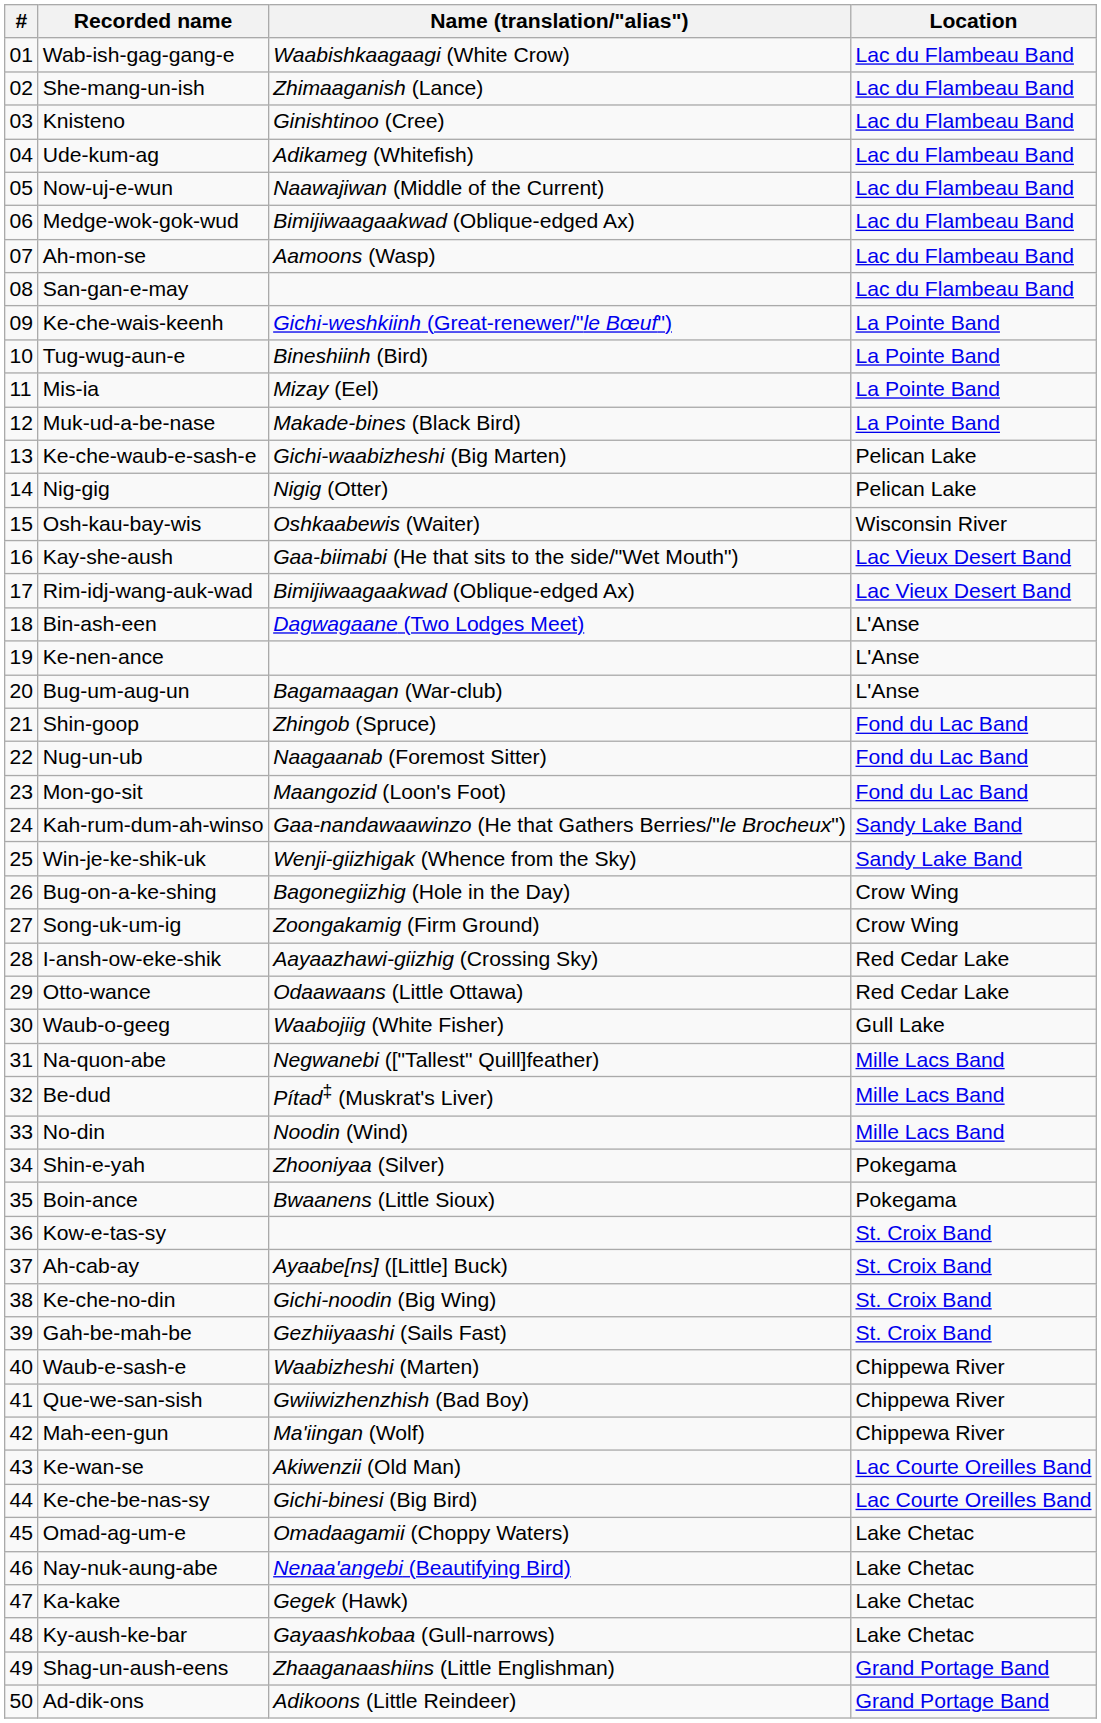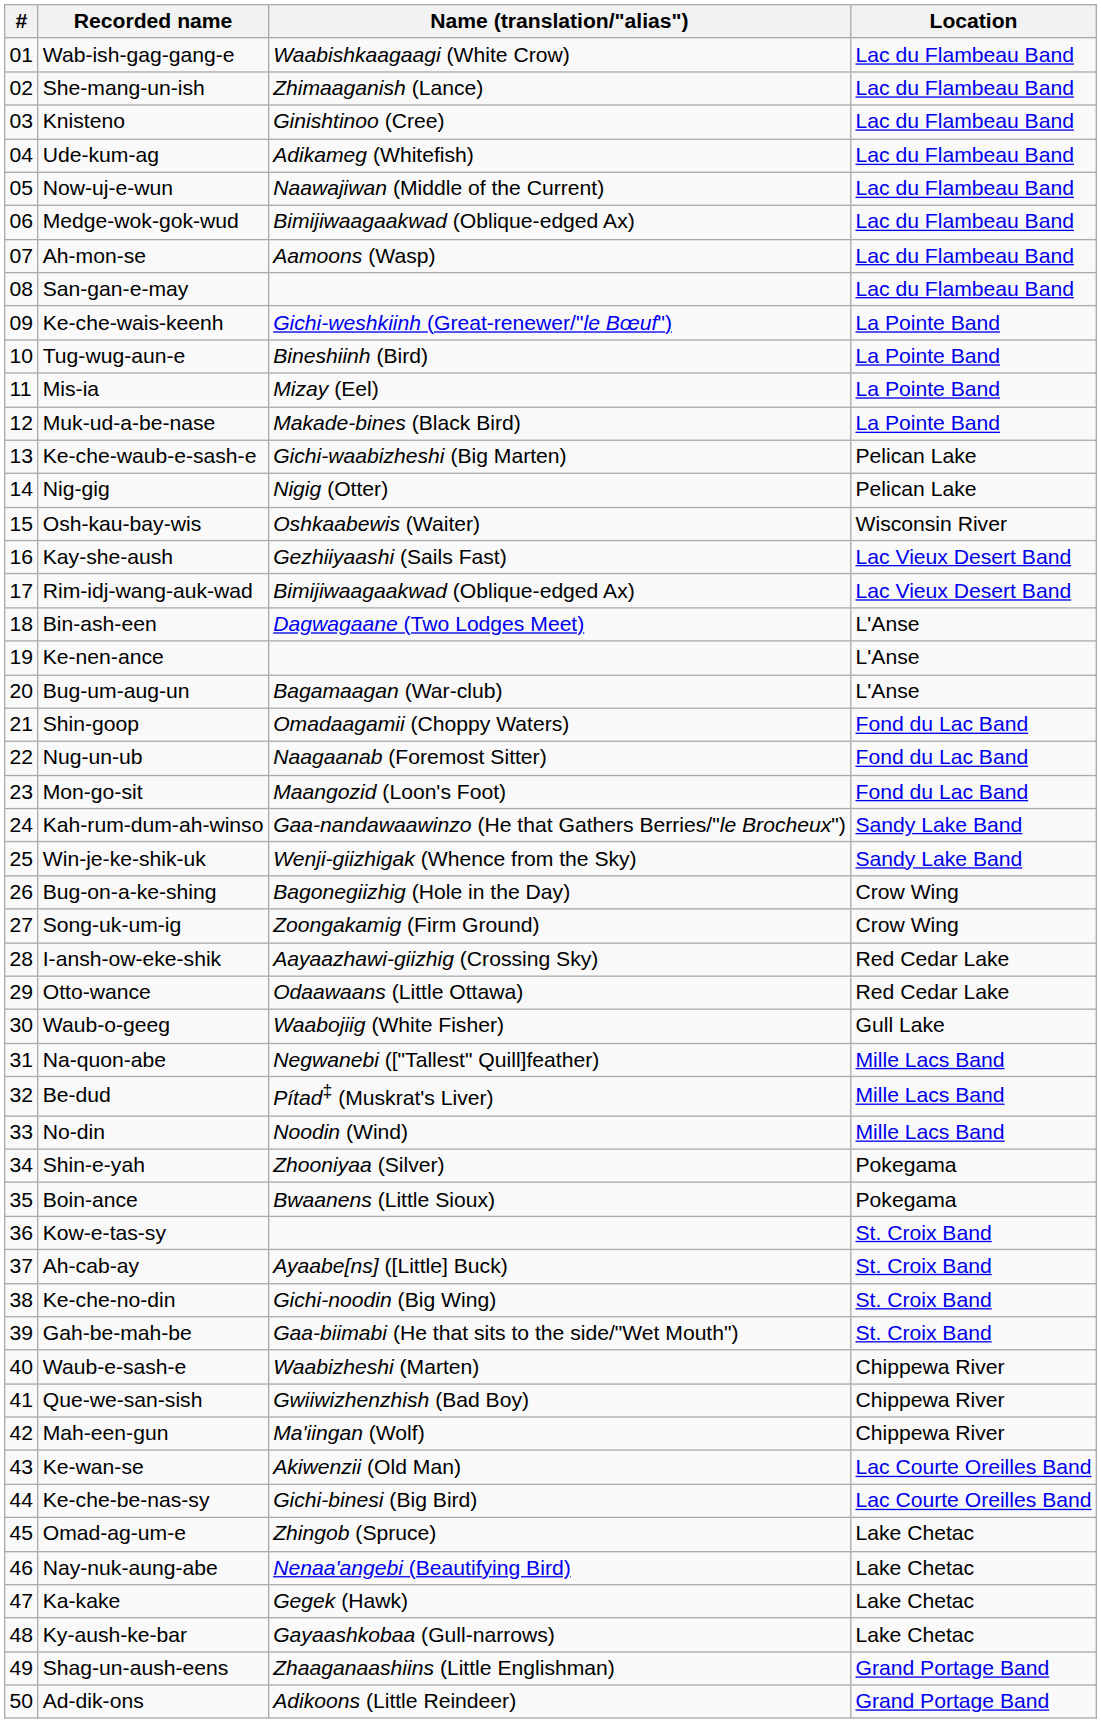Kay-she-aush | Name (translation/"alias"): Gaa-biimabi (He that sits to the side/"Wet Mouth") -> Gezhiiyaashi (Sails Fast)
Shin-goop | Name (translation/"alias"): Zhingob (Spruce) -> Omadaagamii (Choppy Waters)
Gah-be-mah-be | Name (translation/"alias"): Gezhiiyaashi (Sails Fast) -> Gaa-biimabi (He that sits to the side/"Wet Mouth")
Omad-ag-um-e | Name (translation/"alias"): Omadaagamii (Choppy Waters) -> Zhingob (Spruce)
